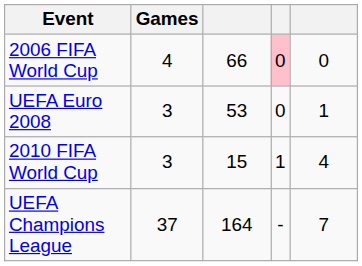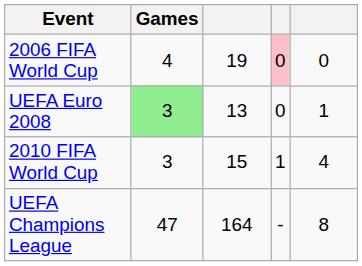2006 FIFA World Cup | column 3: 66 -> 19
UEFA Euro 2008 | Games: no background -> lightgreen background
UEFA Euro 2008 | column 3: 53 -> 13
UEFA Champions League | Games: 37 -> 47
UEFA Champions League | column 5: 7 -> 8
